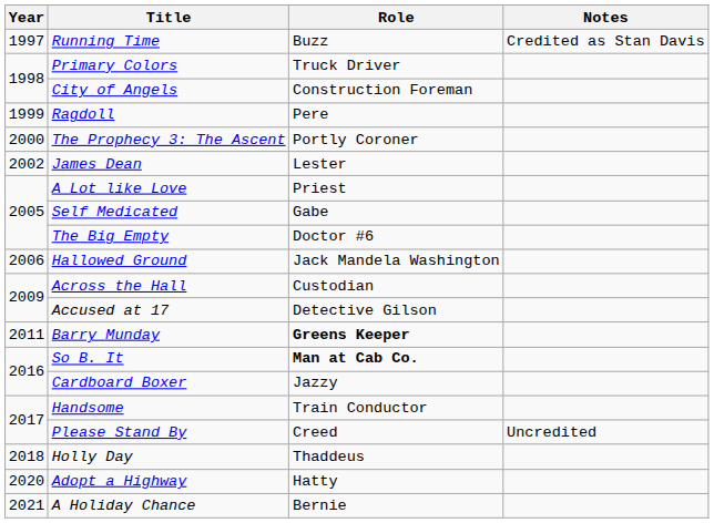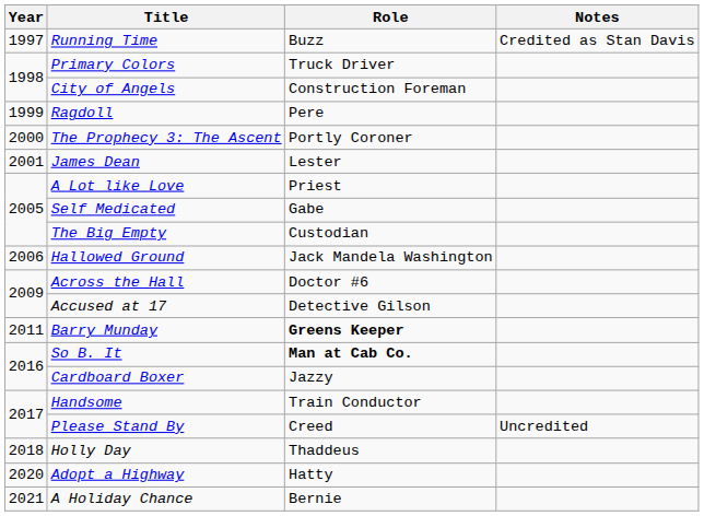James Dean | Year: 2002 -> 2001
The Big Empty | Role: Doctor #6 -> Custodian
Across the Hall | Role: Custodian -> Doctor #6
